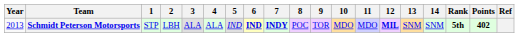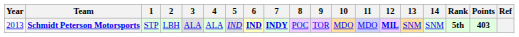Schmidt Peterson Motorsports | Points: 402 -> 403
